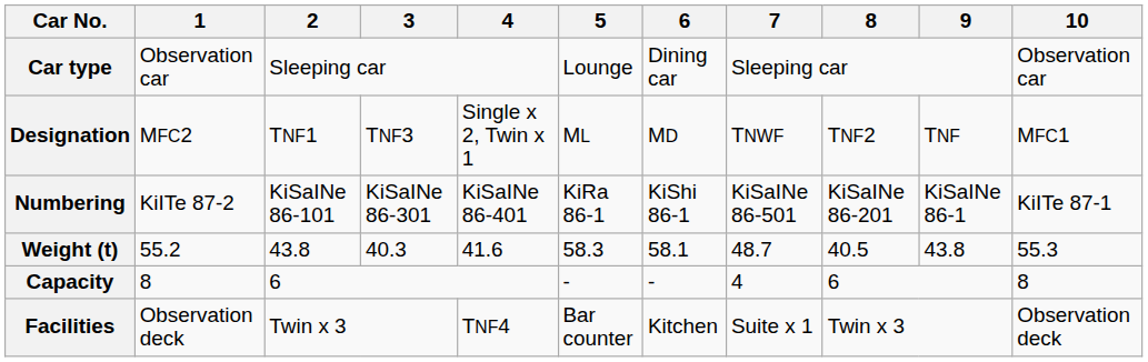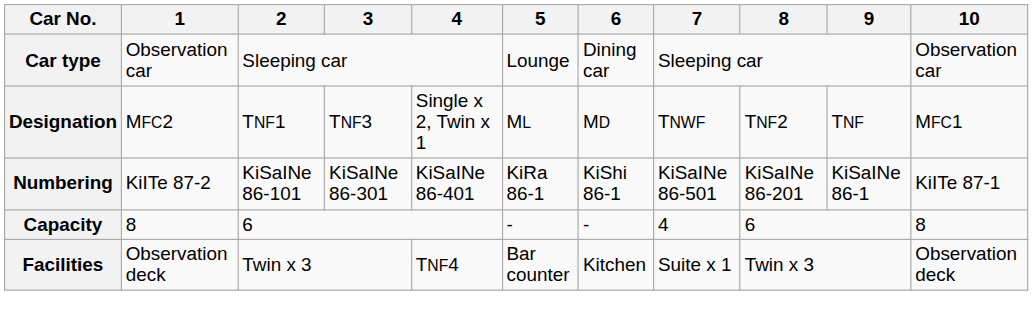- row: Weight (t) | 55.2 | 43.8 | 40.3 | 41.6 | 58.3 | 58.1 | 48.7 | 40.5 | 43.8 | 55.3
